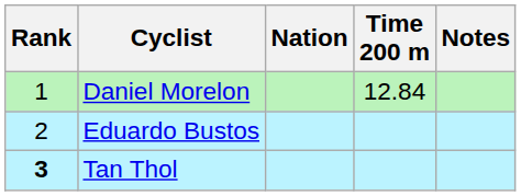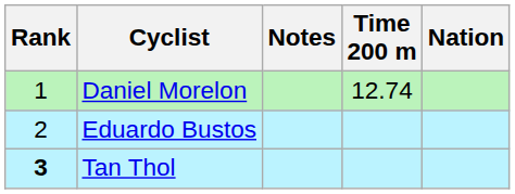columns swapped: Nation <-> Notes
Daniel Morelon | Time 200 m: 12.84 -> 12.74
